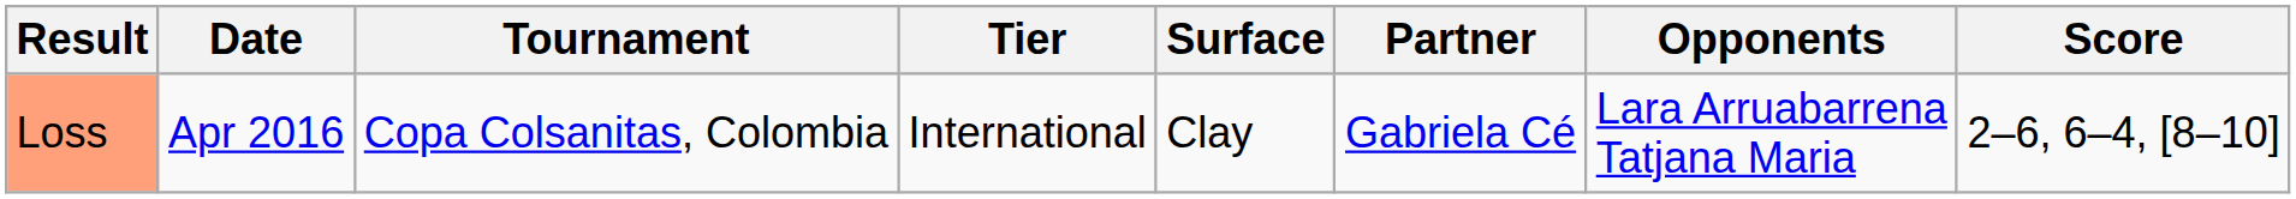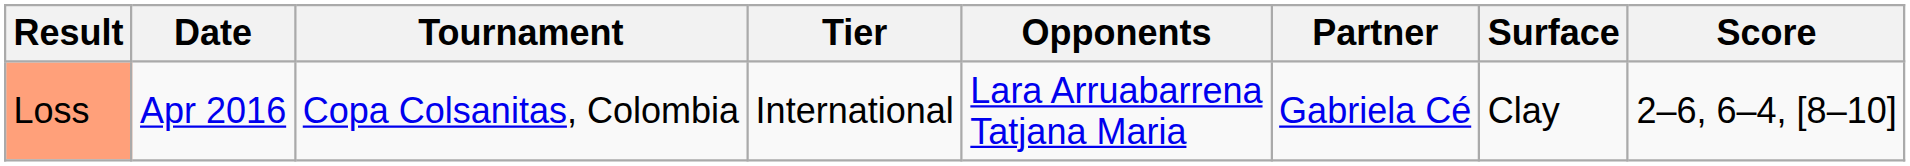columns swapped: Surface <-> Opponents
